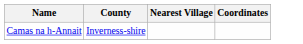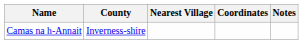+ column: Notes
